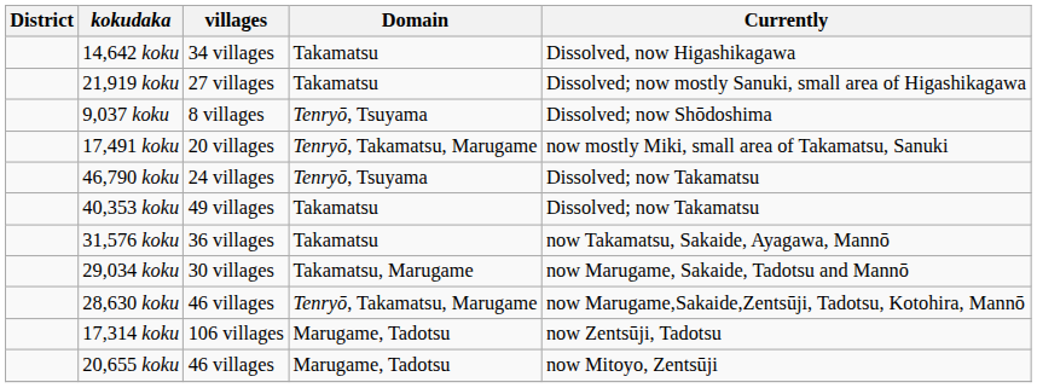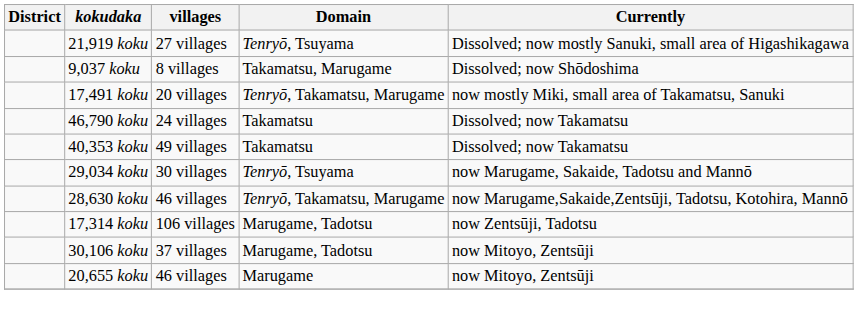- row: 14,642 koku | 34 villages | Takamatsu | Dissolved, now Higashikagawa
21,919 koku | Domain: Takamatsu -> Tenryō, Tsuyama
9,037 koku | Domain: Tenryō, Tsuyama -> Takamatsu, Marugame
46,790 koku | Domain: Tenryō, Tsuyama -> Takamatsu
- row: 31,576 koku | 36 villages | Takamatsu | now Takamatsu, Sakaide, Ayagawa, Mannō
29,034 koku | Domain: Takamatsu, Marugame -> Tenryō, Tsuyama
+ row: 30,106 koku | 37 villages | Marugame, Tadotsu | now Mitoyo, Zentsūji
20,655 koku | Domain: Marugame, Tadotsu -> Marugame
